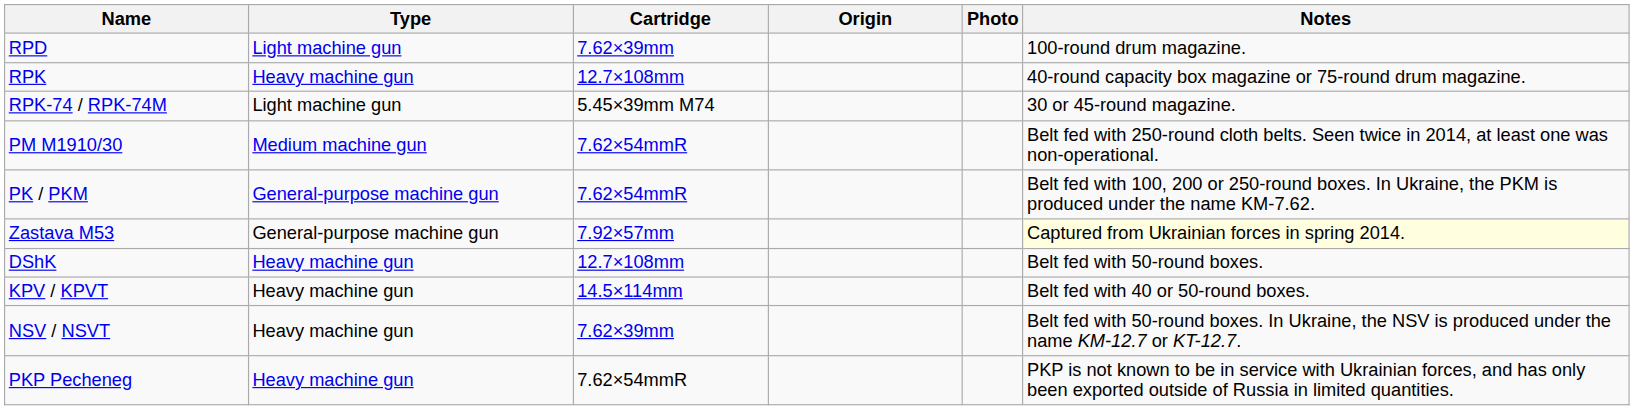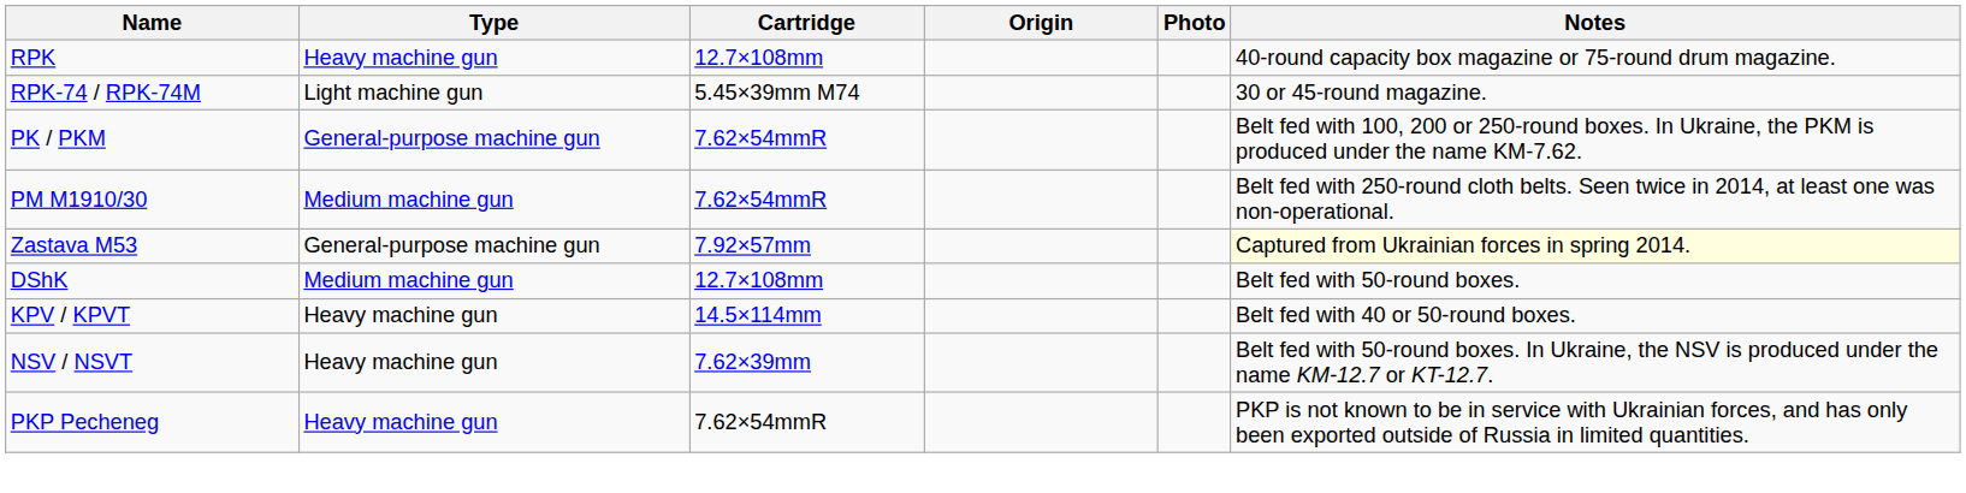- row: RPD | Light machine gun | 7.62×39mm | 100-round drum magazine.
rows swapped: PM M1910/30 <-> PK / PKM
DShK | Type: Heavy machine gun -> Medium machine gun
